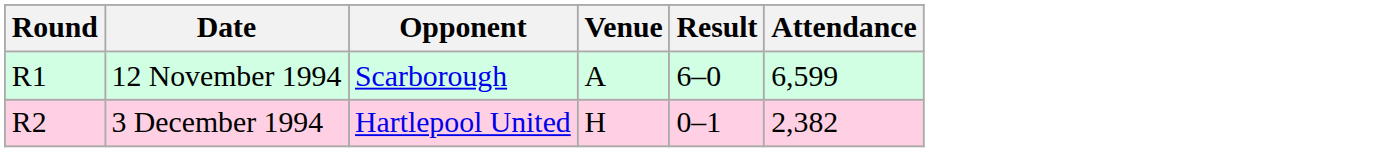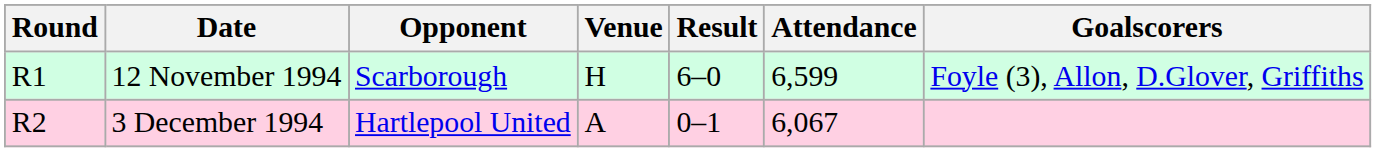+ column: Goalscorers | Foyle (3), Allon, D.Glover, Griffiths
12 November 1994 | Venue: A -> H
3 December 1994 | Venue: H -> A
3 December 1994 | Attendance: 2,382 -> 6,067
